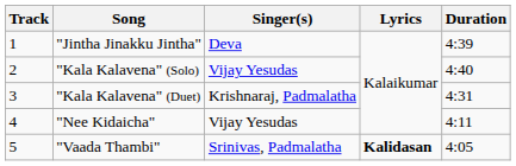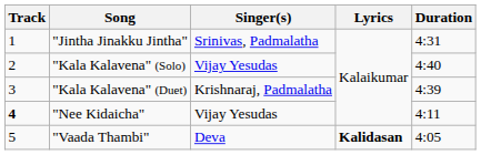"Jintha Jinakku Jintha" | Singer(s): Deva -> Srinivas, Padmalatha
"Jintha Jinakku Jintha" | Duration: 4:39 -> 4:31
"Kala Kalavena" (Duet) | Duration: 4:31 -> 4:39
"Nee Kidaicha" | Track: normal -> bold
"Vaada Thambi" | Singer(s): Srinivas, Padmalatha -> Deva
